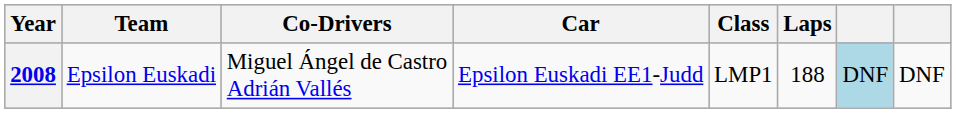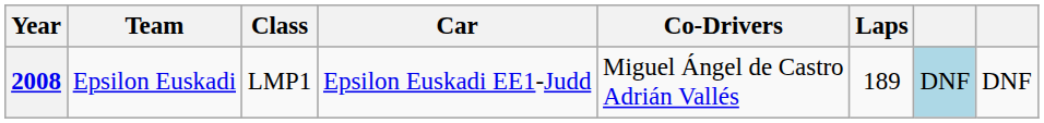columns swapped: Co-Drivers <-> Class
2008 | Laps: 188 -> 189
